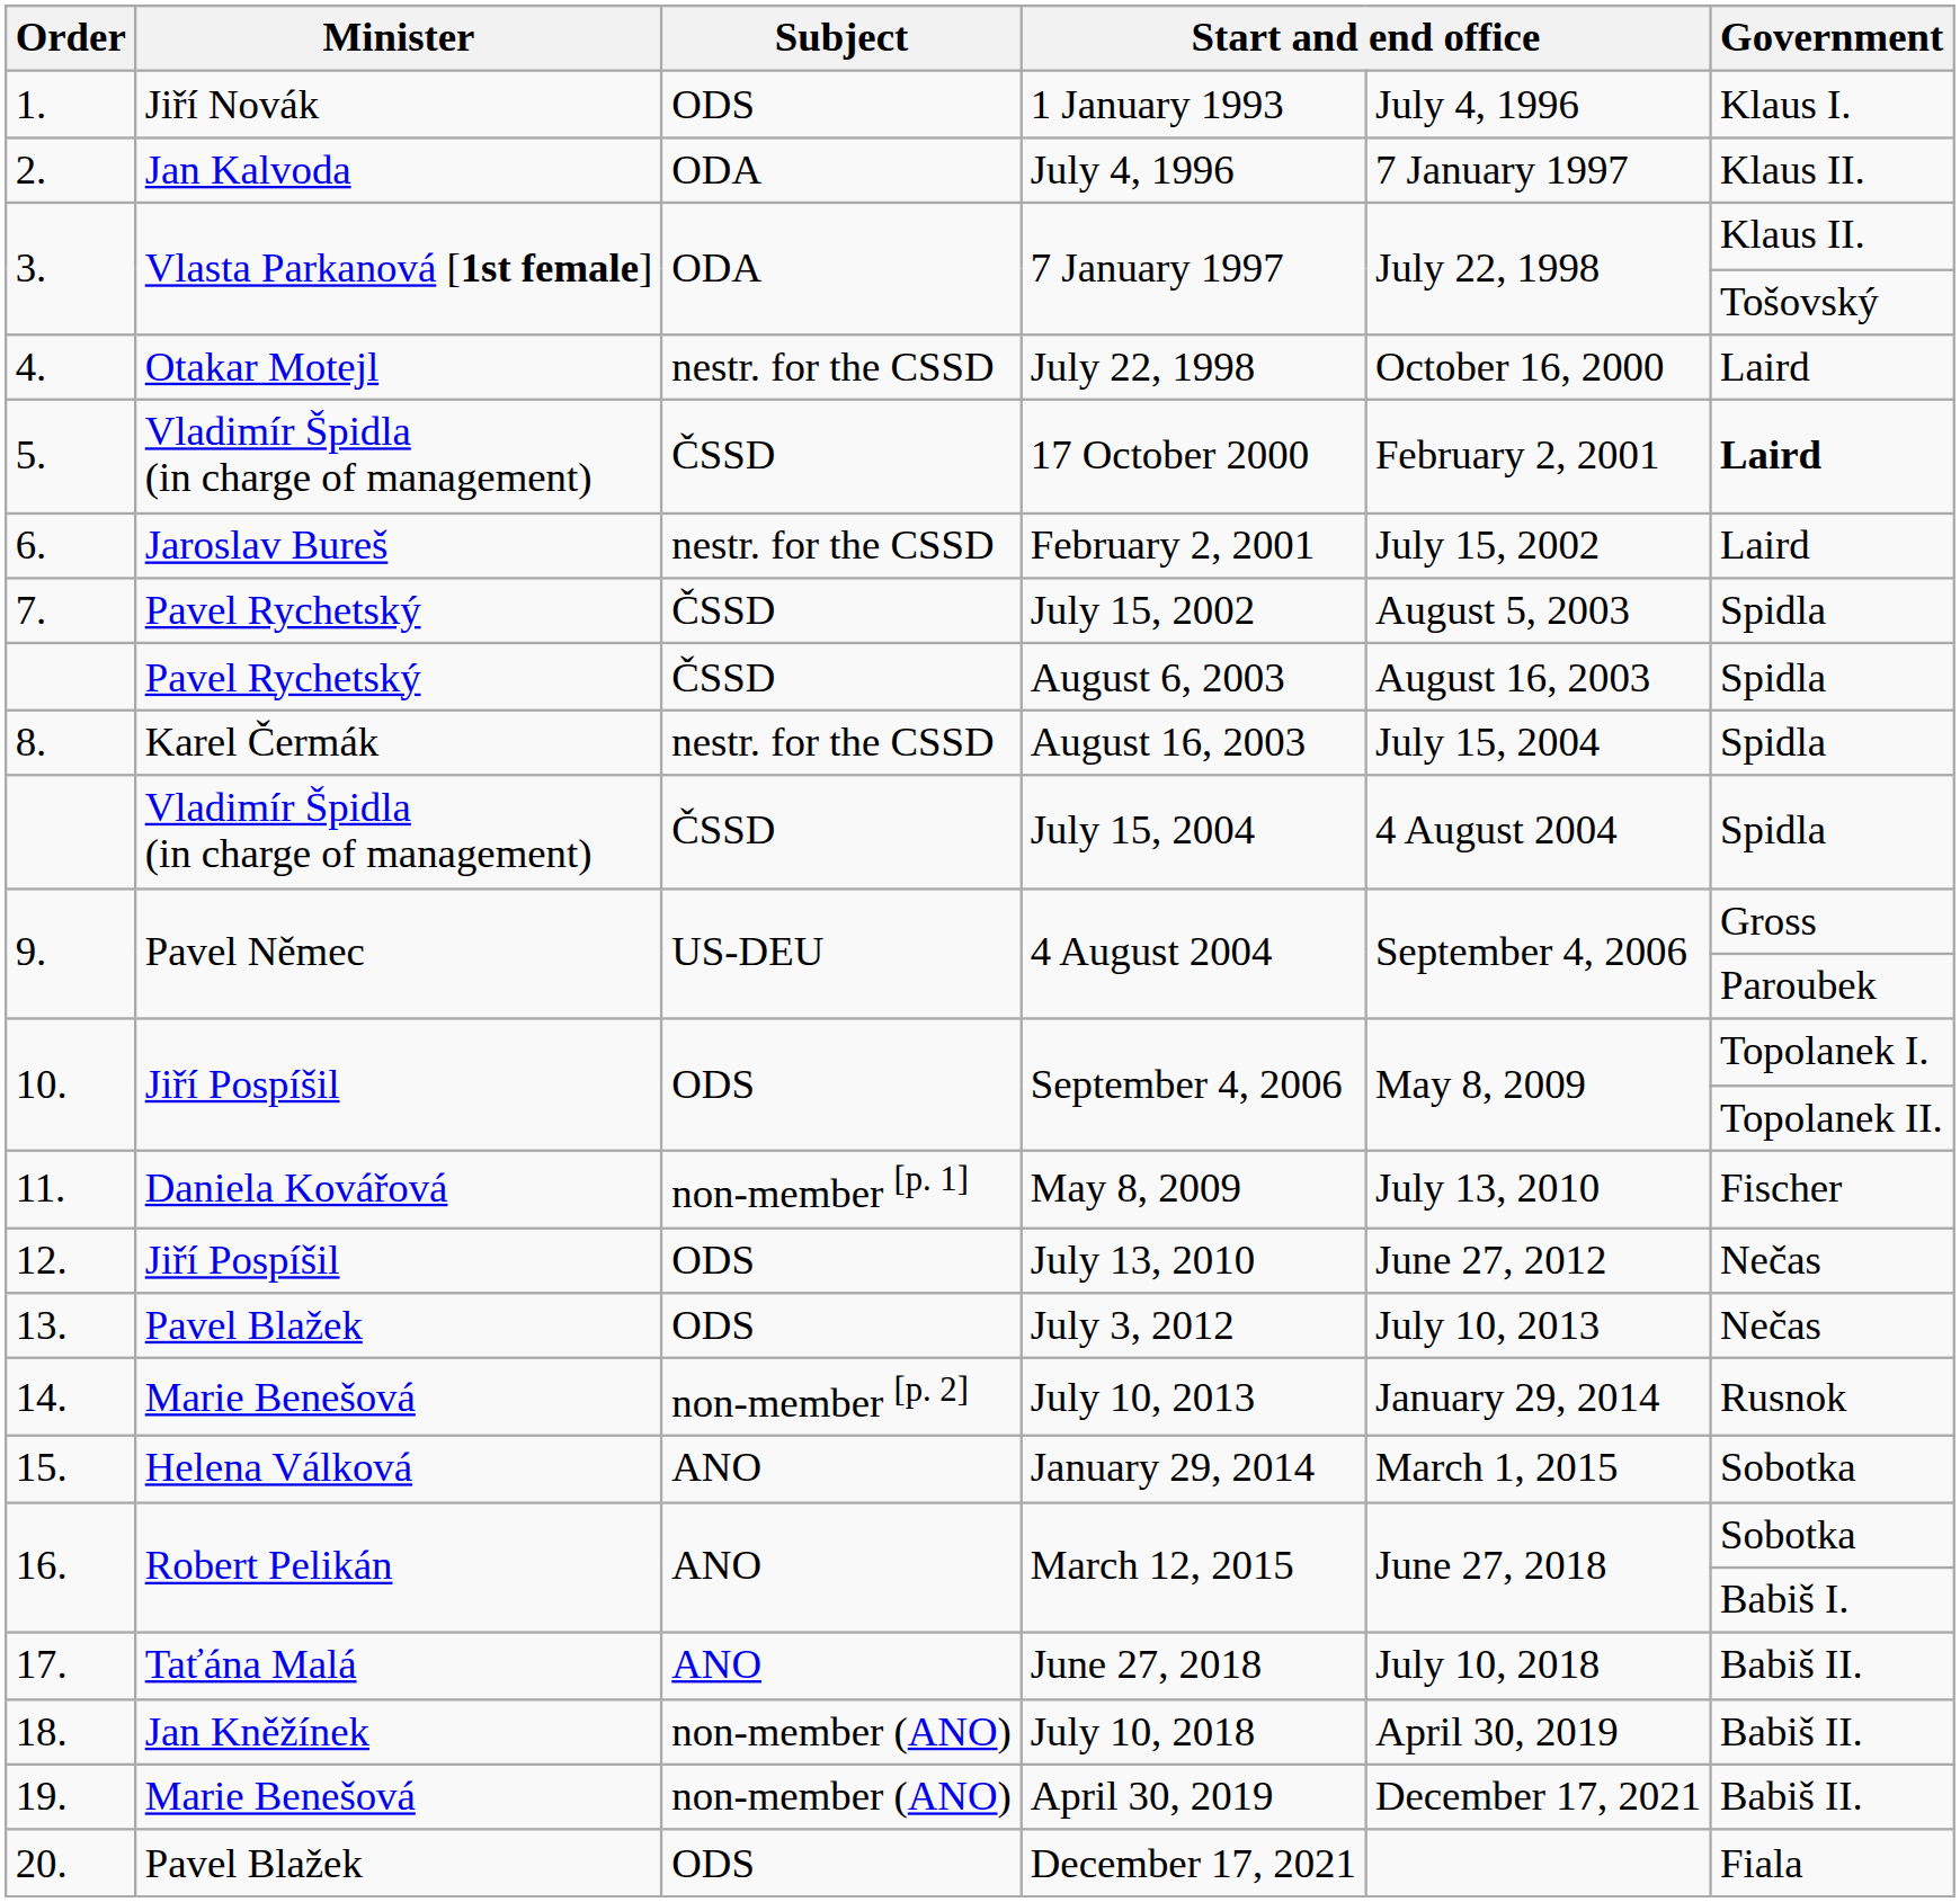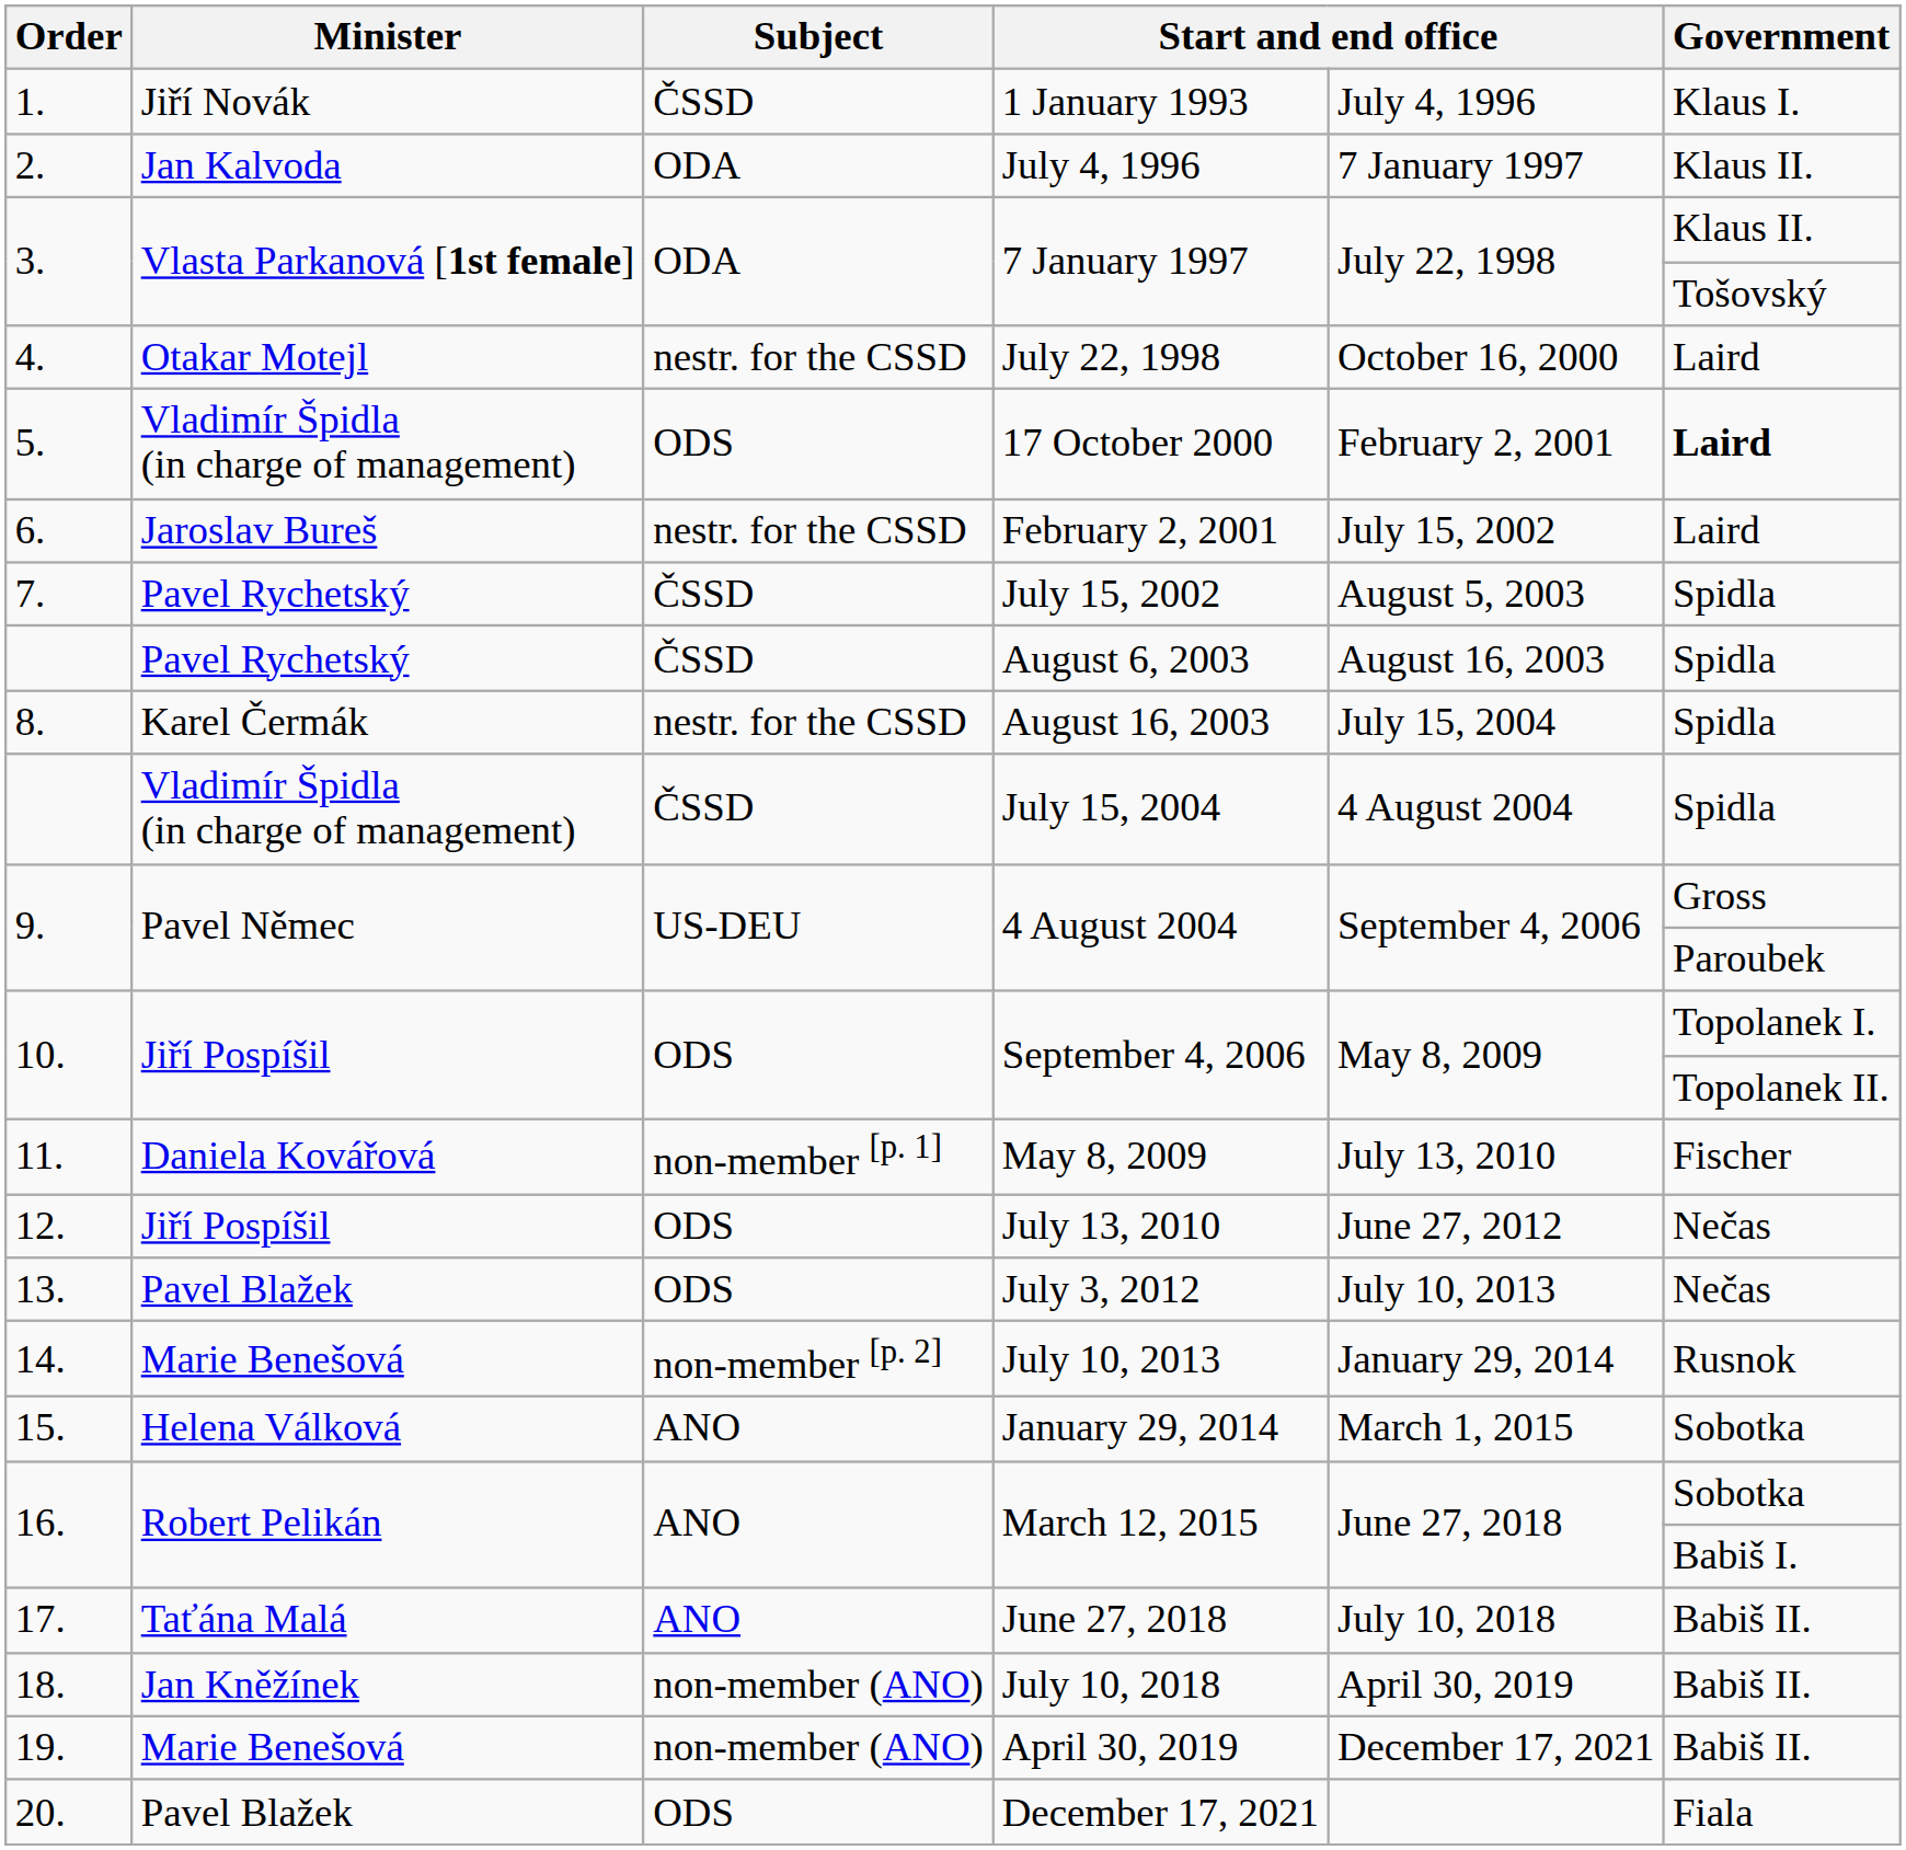1 January 1993 | Subject: ODS -> ČSSD
17 October 2000 | Subject: ČSSD -> ODS
